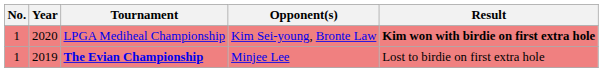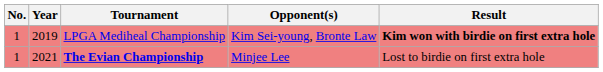LPGA Mediheal Championship | Year: 2020 -> 2019
The Evian Championship | Year: 2019 -> 2021
